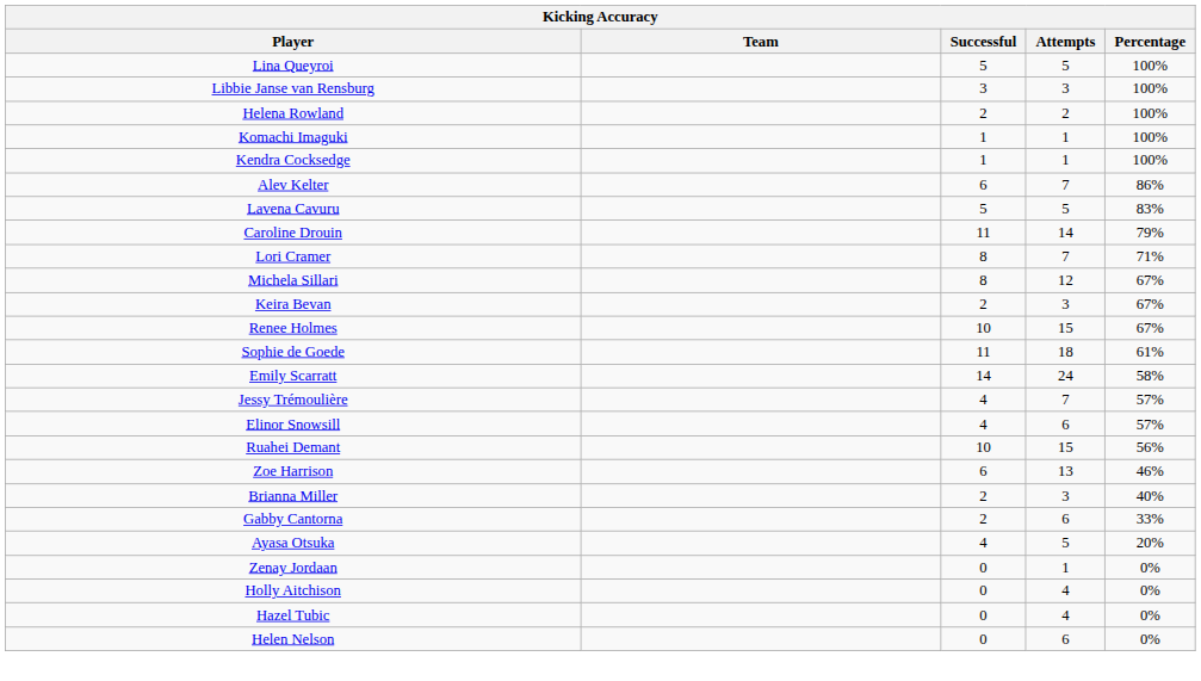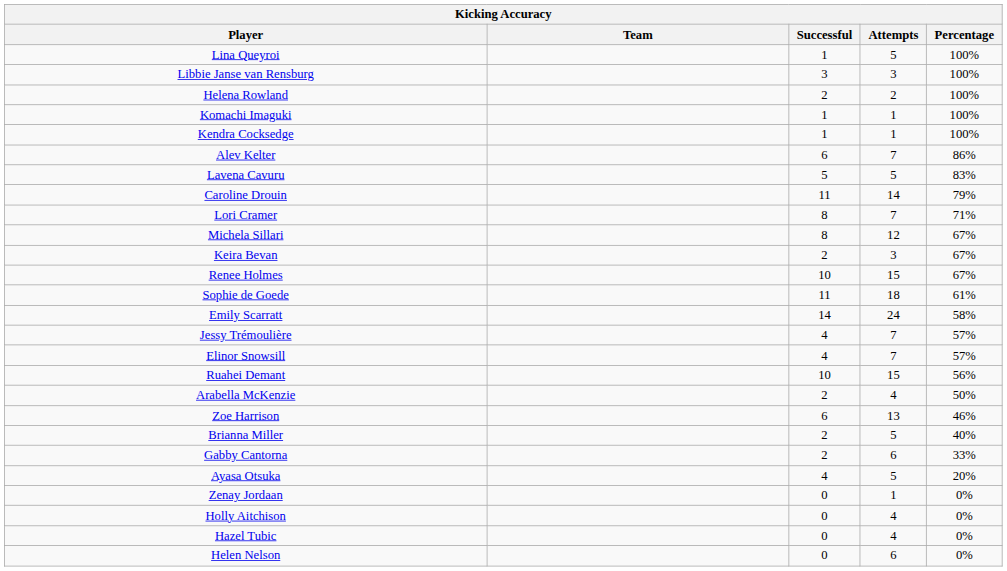Lina Queyroi | Successful: 5 -> 1
Elinor Snowsill | Attempts: 6 -> 7
+ row: Arabella McKenzie | 2 | 4 | 50%
Brianna Miller | Attempts: 3 -> 5
